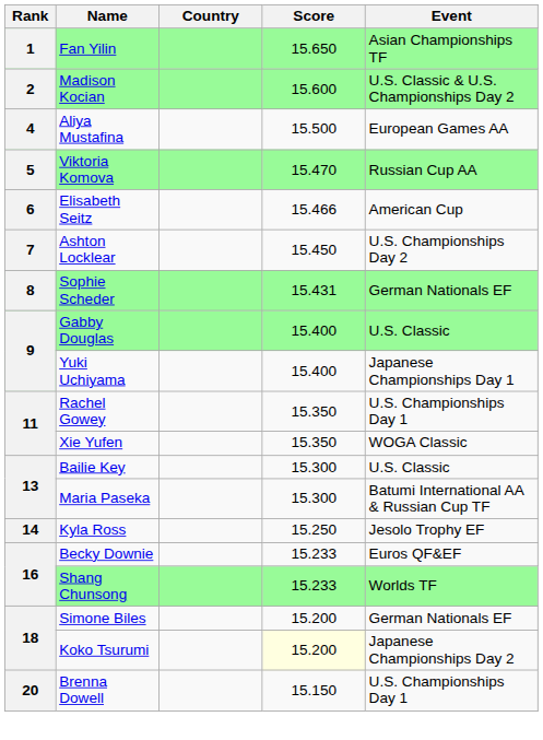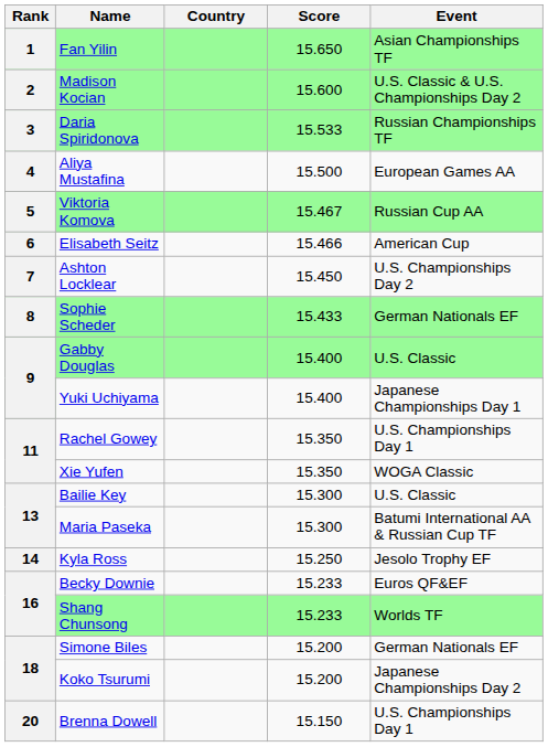+ row: 3 | Daria Spiridonova | 15.533 | Russian Championships TF
Viktoria Komova | Score: 15.470 -> 15.467
Sophie Scheder | Score: 15.431 -> 15.433
Koko Tsurumi | Score: lightyellow background -> no background
